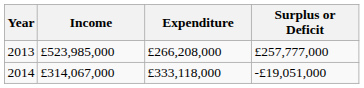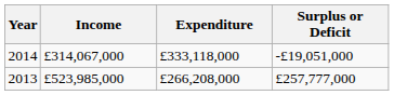rows swapped: 2013 <-> 2014
